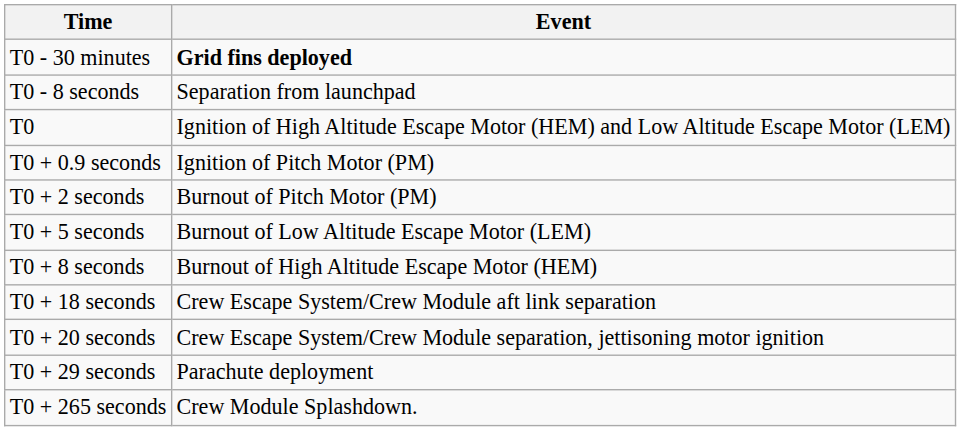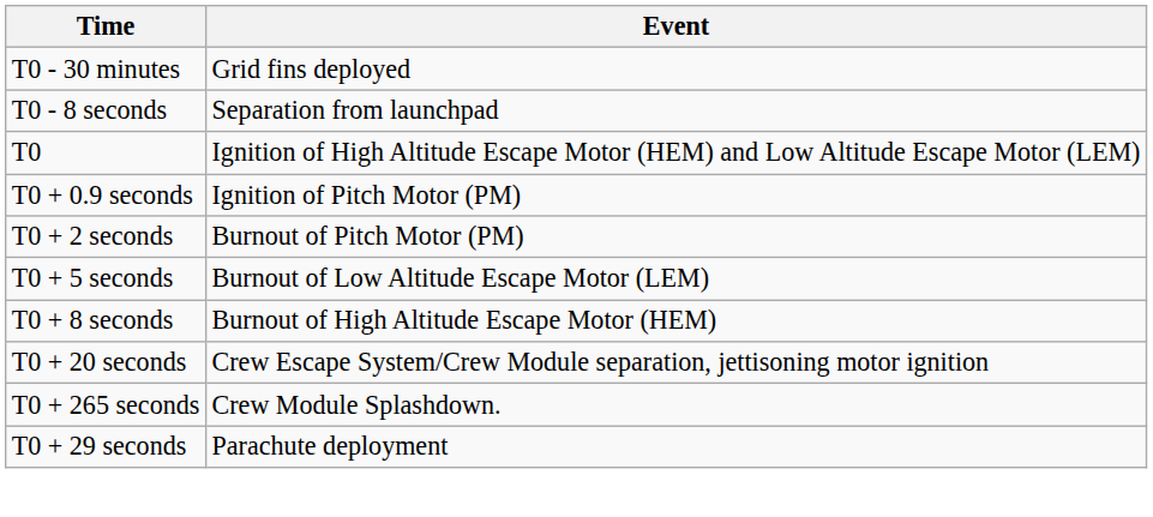T0 - 30 minutes | Event: bold -> normal
- row: T0 + 18 seconds | Crew Escape System/Crew Module aft link separation
rows swapped: T0 + 29 seconds <-> T0 + 265 seconds
